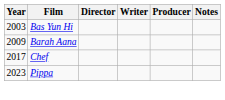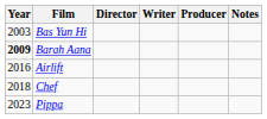Barah Aana | Year: normal -> bold
+ row: 2016 | Airlift
Chef | Year: 2017 -> 2018
